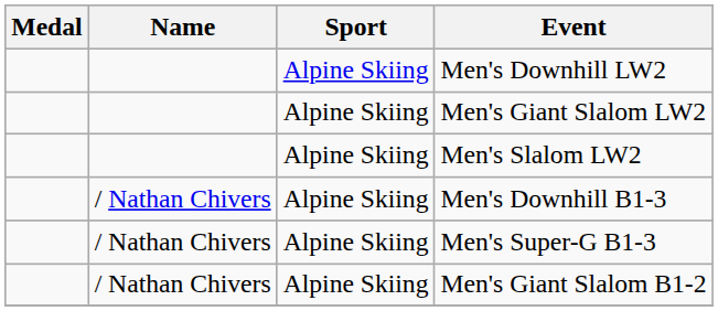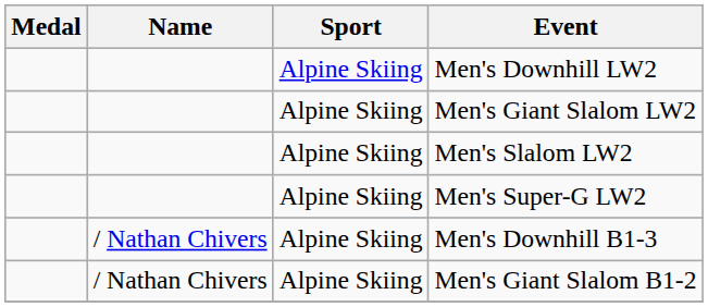+ row: Alpine Skiing | Men's Super-G LW2
- row: / Nathan Chivers | Alpine Skiing | Men's Super-G B1-3
